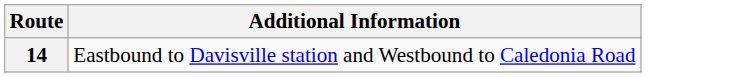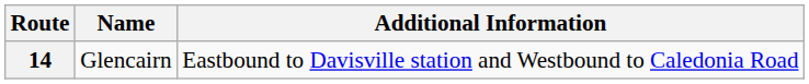+ column: Name | Glencairn
